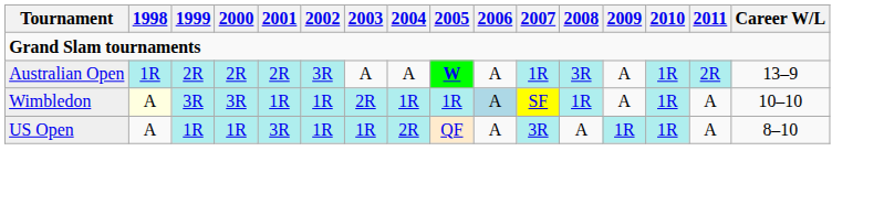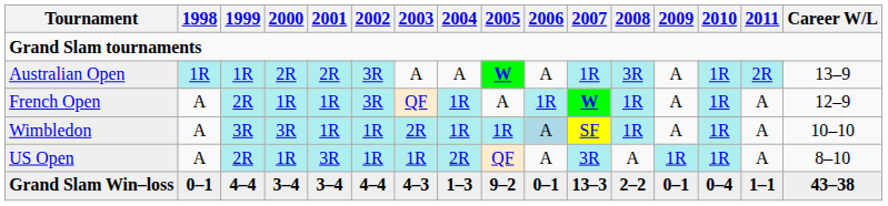Australian Open | 1999: 2R -> 1R
+ row: French Open | A | 2R | 1R | 1R | 3R | QF | 1R | A | 1R | W | 1R | A | 1R | A | 12–9
Wimbledon | 1998: lightyellow background -> no background
US Open | 1999: 1R -> 2R
+ row: Grand Slam Win–loss | 0–1 | 4–4 | 3–4 | 3–4 | 4–4 | 4–3 | 1–3 | 9–2 | 0–1 | 13–3 | 2–2 | 0–1 | 0–4 | 1–1 | 43–38
